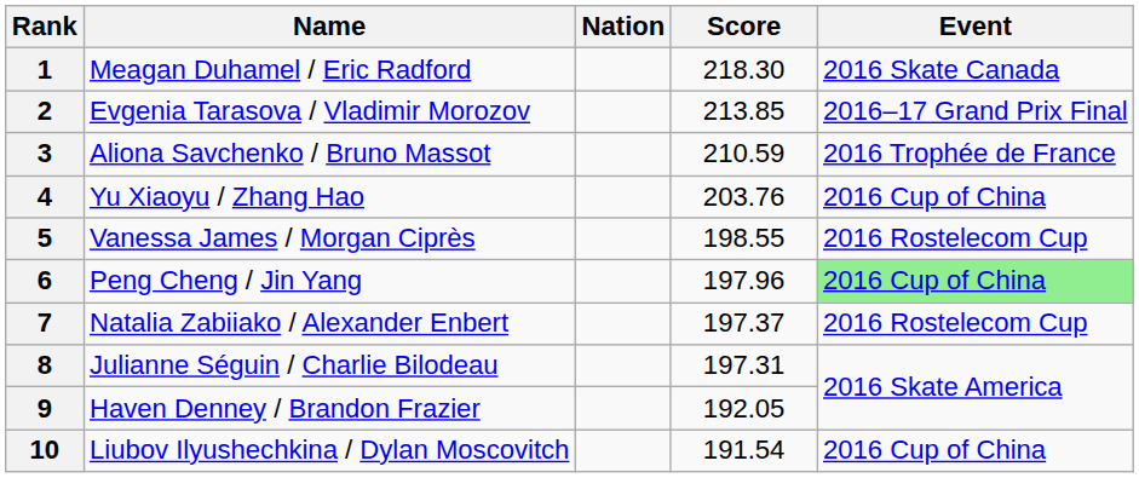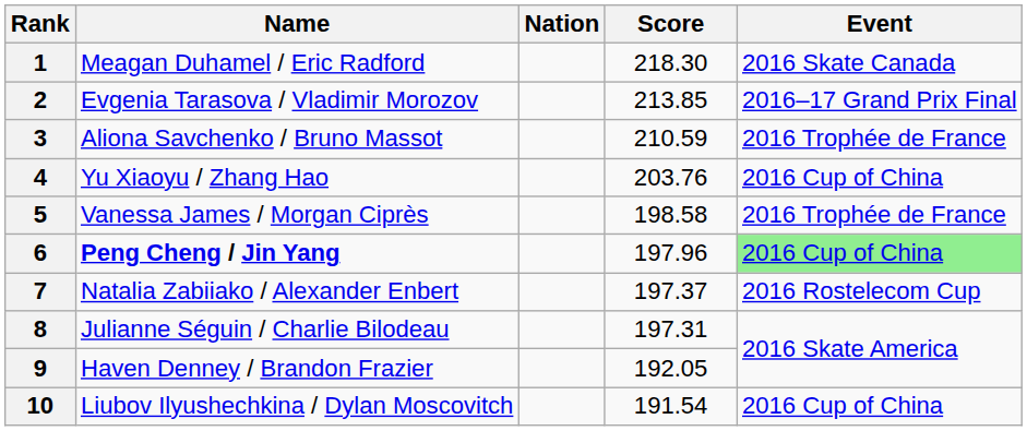5 | Score: 198.55 -> 198.58
5 | Event: 2016 Rostelecom Cup -> 2016 Trophée de France
6 | Name: normal -> bold
